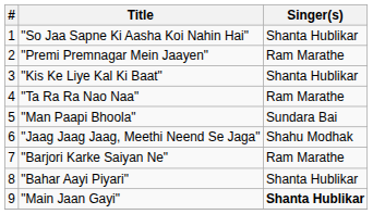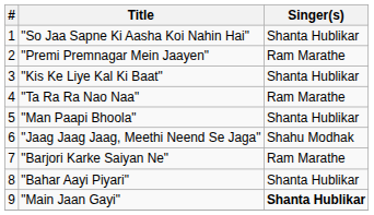"Man Paapi Bhoola" | Singer(s): Sundara Bai -> Shanta Hublikar
